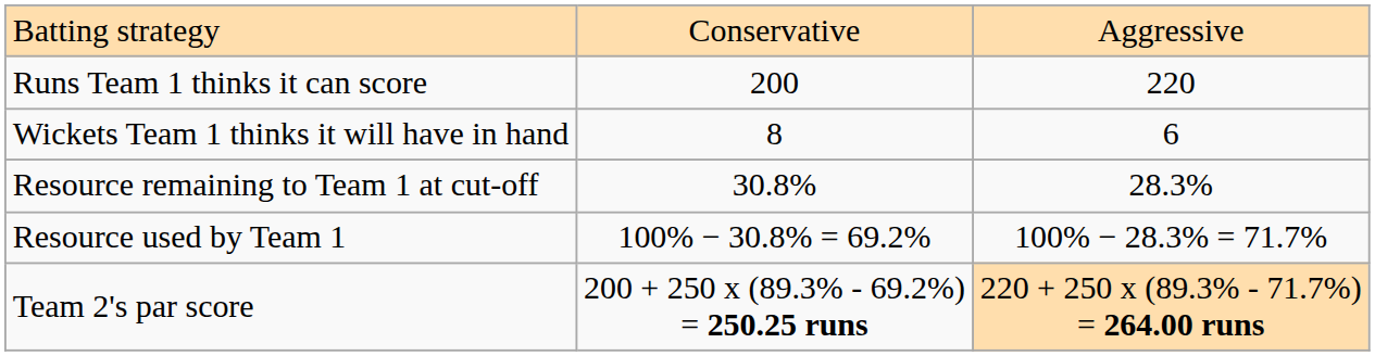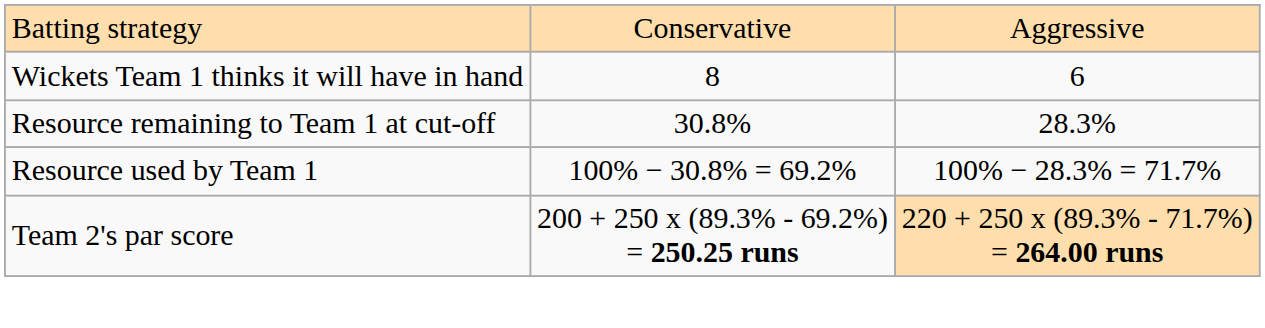- row: Runs Team 1 thinks it can score | 200 | 220
